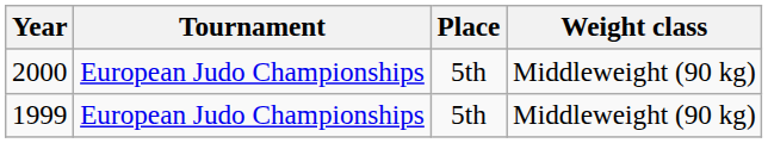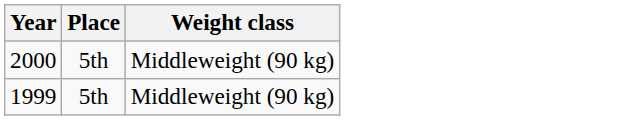- column: Tournament | European Judo Championships | European Judo Championships
